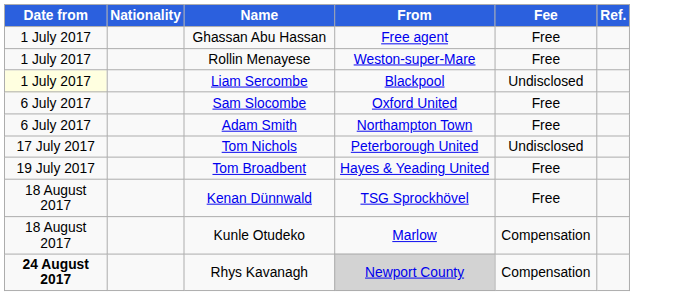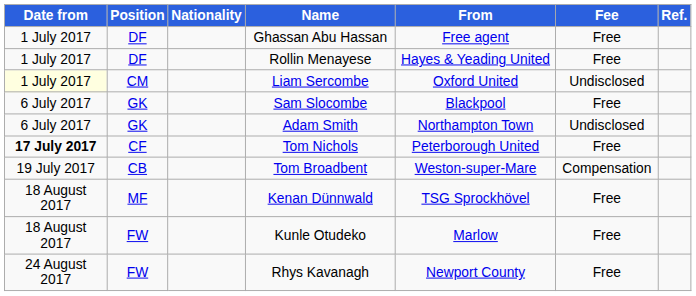+ column: Position | DF | DF | CM | GK | GK | CF | CB | MF | FW | FW
Rollin Menayese | From: Weston-super-Mare -> Hayes & Yeading United
Liam Sercombe | From: Blackpool -> Oxford United
Sam Slocombe | From: Oxford United -> Blackpool
Adam Smith | Fee: Free -> Undisclosed
Tom Nichols | Date from: normal -> bold
Tom Nichols | Fee: Undisclosed -> Free
Tom Broadbent | From: Hayes & Yeading United -> Weston-super-Mare
Tom Broadbent | Fee: Free -> Compensation
Kunle Otudeko | Fee: Compensation -> Free
Rhys Kavanagh | Date from: bold -> normal
Rhys Kavanagh | From: lightgrey background -> no background
Rhys Kavanagh | Fee: Compensation -> Free
